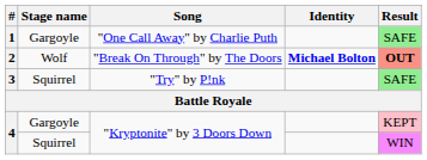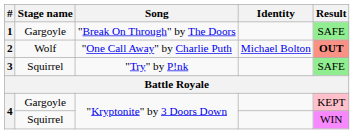1 | Song: "One Call Away" by Charlie Puth -> "Break On Through" by The Doors
2 | Song: "Break On Through" by The Doors -> "One Call Away" by Charlie Puth
2 | Identity: bold -> normal
